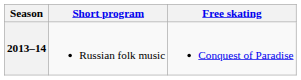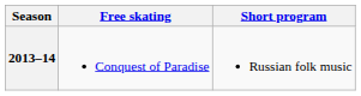columns swapped: Short program <-> Free skating
